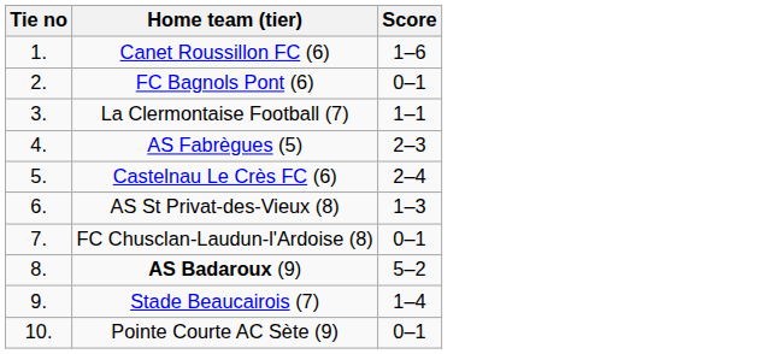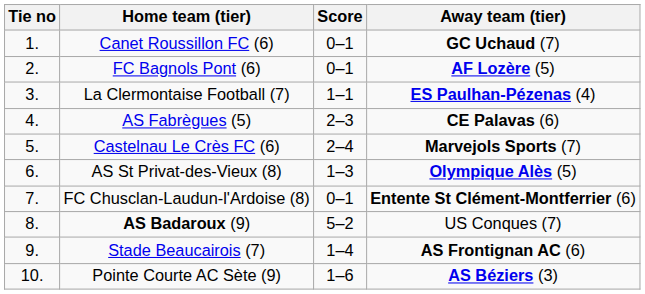+ column: Away team (tier) | GC Uchaud (7) | AF Lozère (5) | ES Paulhan-Pézenas (4) | CE Palavas (6) | Marvejols Sports (7) | Olympique Alès (5) | Entente St Clément-Montferrier (6) | US Conques (7) | AS Frontignan AC (6) | AS Béziers (3)
Canet Roussillon FC (6) | Score: 1–6 -> 0–1
Pointe Courte AC Sète (9) | Score: 0–1 -> 1–6
